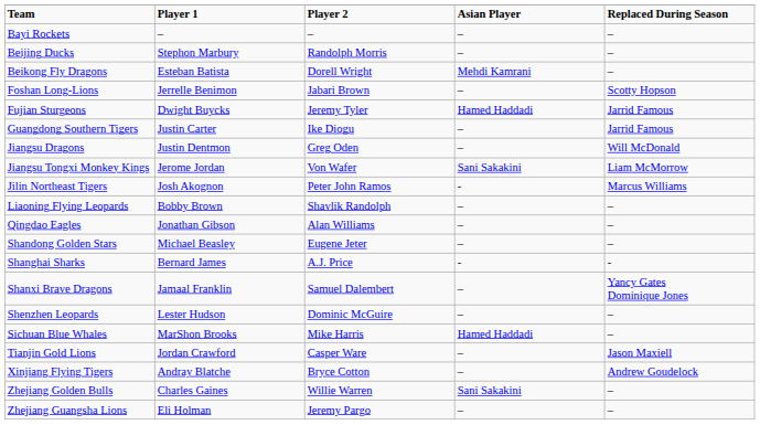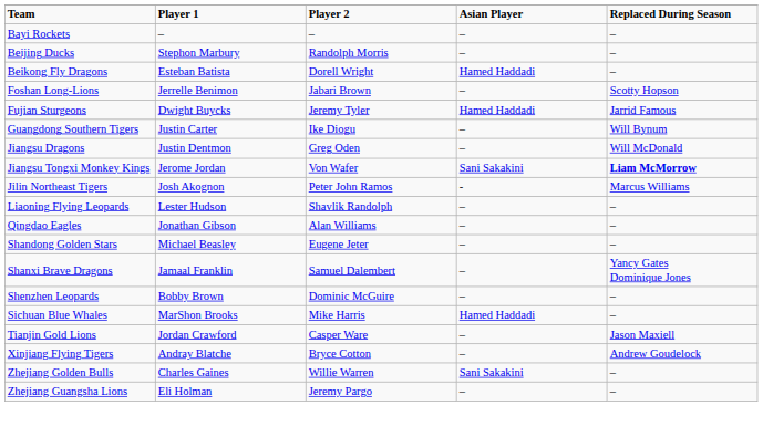Beikong Fly Dragons | Asian Player: Mehdi Kamrani -> Hamed Haddadi
Guangdong Southern Tigers | Replaced During Season: Jarrid Famous -> Will Bynum
Jiangsu Tongxi Monkey Kings | Replaced During Season: normal -> bold
Liaoning Flying Leopards | Player 1: Bobby Brown -> Lester Hudson
- row: Shanghai Sharks | Bernard James | A.J. Price | - | -
Shenzhen Leopards | Player 1: Lester Hudson -> Bobby Brown
